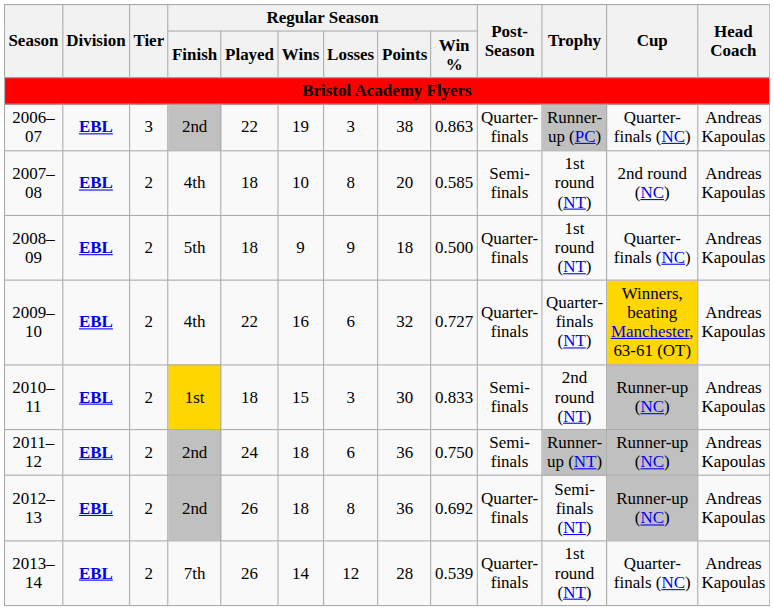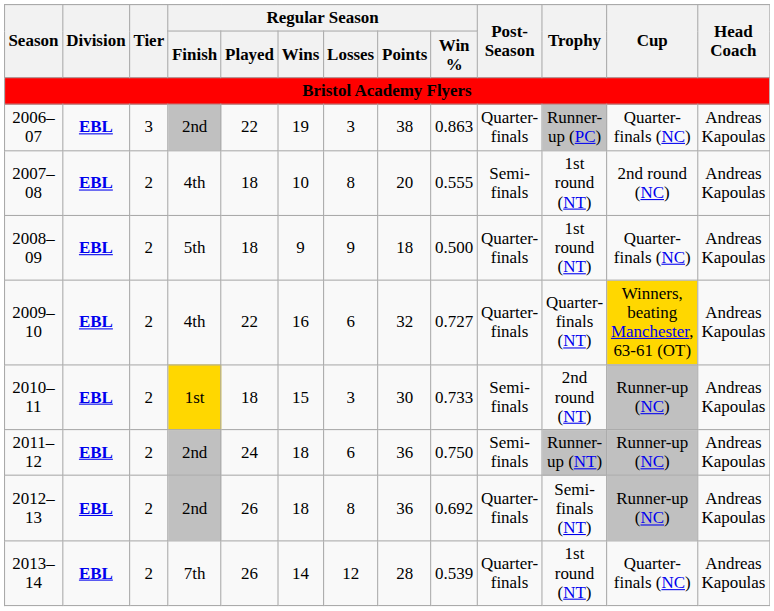2007–08 | Regular Season / Win %: 0.585 -> 0.555
2010–11 | Regular Season / Win %: 0.833 -> 0.733
